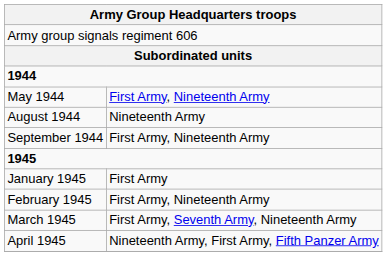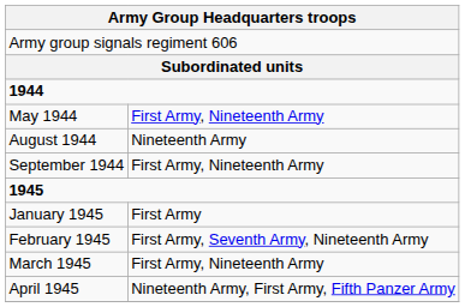February 1945 | column 2: First Army, Nineteenth Army -> First Army, Seventh Army, Nineteenth Army
March 1945 | column 2: First Army, Seventh Army, Nineteenth Army -> First Army, Nineteenth Army
